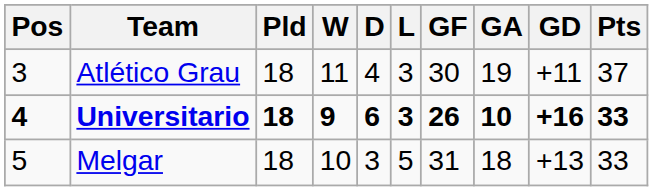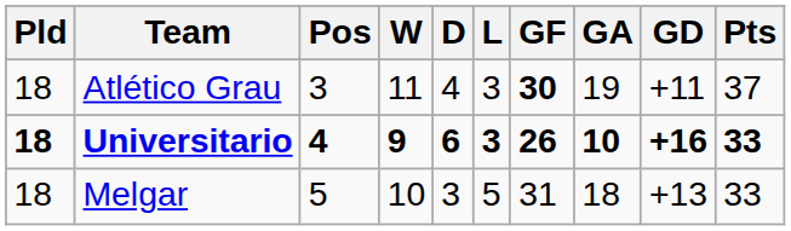columns swapped: Pos <-> Pld
Atlético Grau | GF: normal -> bold
